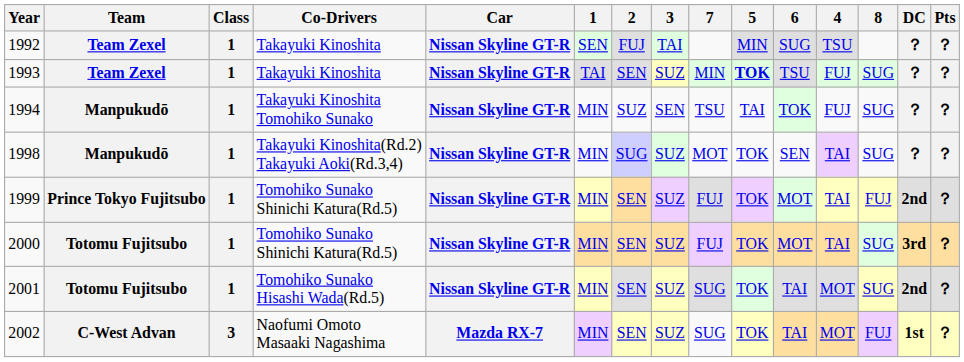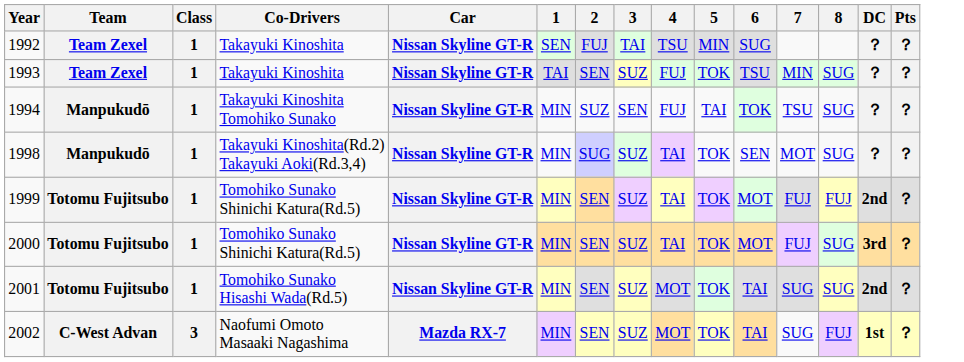columns swapped: 4 <-> 7
1993 | 5: bold -> normal
1999 | Team: Prince Tokyo Fujitsubo -> Totomu Fujitsubo
